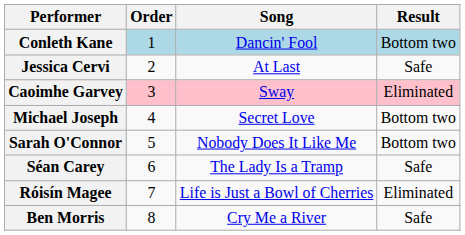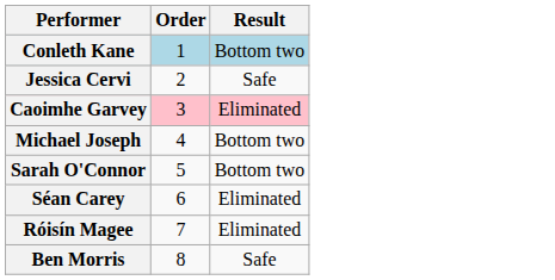- column: Song | Dancin' Fool | At Last | Sway | Secret Love | Nobody Does It Like Me | The Lady Is a Tramp | Life is Just a Bowl of Cherries | Cry Me a River
Séan Carey | Result: Safe -> Eliminated
